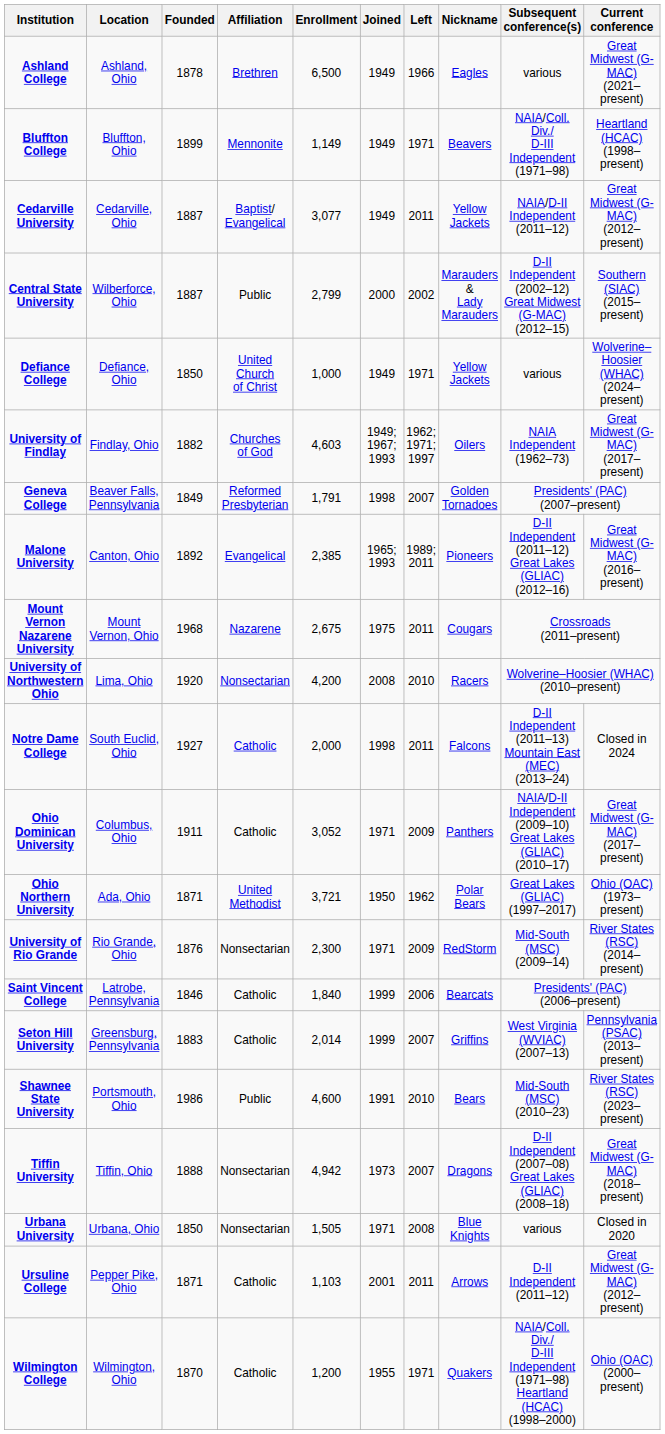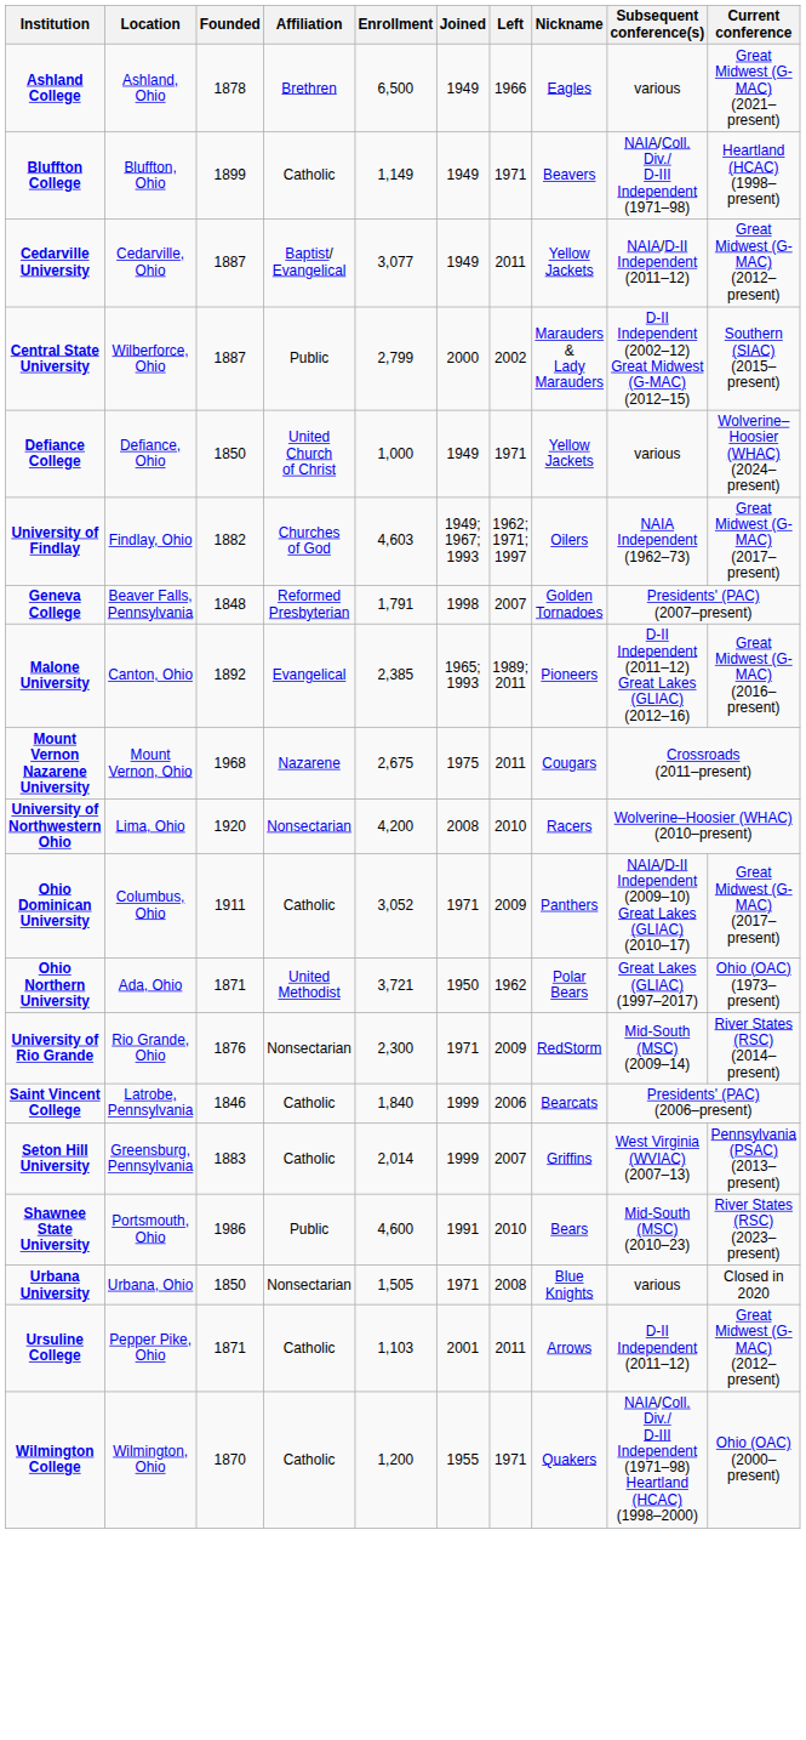Bluffton College | Affiliation: Mennonite -> Catholic
Geneva College | Founded: 1849 -> 1848
- row: Notre Dame College | South Euclid, Ohio | 1927 | Catholic | 2,000 | 1998 | 2011 | Falcons | D-II Independent (2011–13) Mountain East (MEC) (2013–24) | Closed in 2024
- row: Tiffin University | Tiffin, Ohio | 1888 | Nonsectarian | 4,942 | 1973 | 2007 | Dragons | D-II Independent (2007–08) Great Lakes (GLIAC) (2008–18) | Great Midwest (G-MAC) (2018–present)
